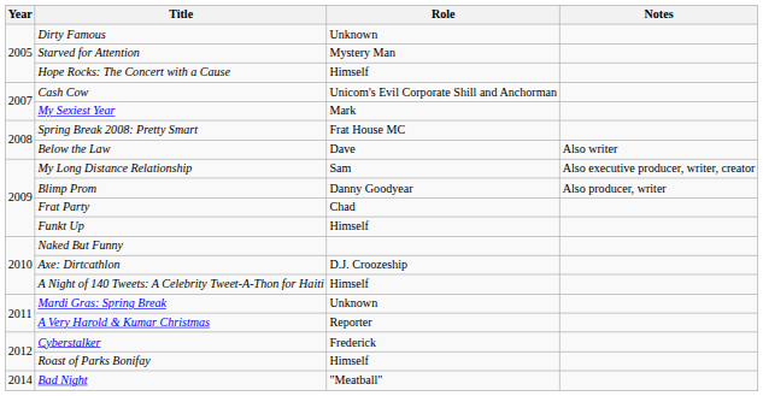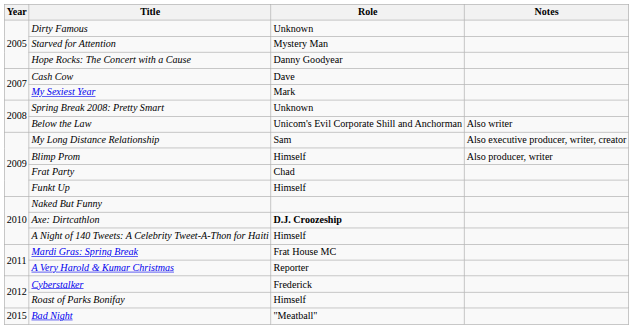Hope Rocks: The Concert with a Cause | Role: Himself -> Danny Goodyear
Cash Cow | Role: Unicom's Evil Corporate Shill and Anchorman -> Dave
Spring Break 2008: Pretty Smart | Role: Frat House MC -> Unknown
Below the Law | Role: Dave -> Unicom's Evil Corporate Shill and Anchorman
Blimp Prom | Role: Danny Goodyear -> Himself
Axe: Dirtcathlon | Role: normal -> bold
Mardi Gras: Spring Break | Role: Unknown -> Frat House MC
Bad Night | Year: 2014 -> 2015
